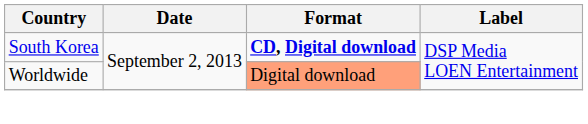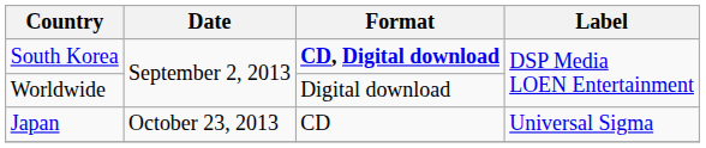Worldwide | Format: lightsalmon background -> no background
+ row: Japan | October 23, 2013 | CD | Universal Sigma
